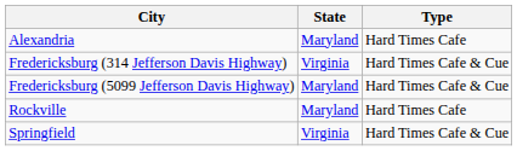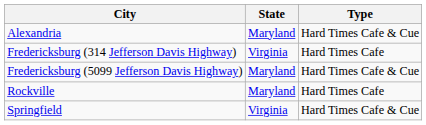Alexandria | Type: Hard Times Cafe -> Hard Times Cafe & Cue
Fredericksburg (314 Jefferson Davis Highway) | Type: Hard Times Cafe & Cue -> Hard Times Cafe
